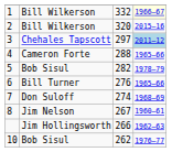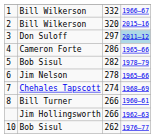1 | column 4: lightyellow background -> no background
3 | column 2: Chehales Tapscott -> Don Suloff
4 | column 3: 288 -> 286
6 | column 2: Bill Turner -> Jim Nelson
6 | column 3: 276 -> 278
7 | column 2: Don Suloff -> Chehales Tapscott
8 | column 2: Jim Nelson -> Bill Turner
8 | column 3: 267 -> 266
